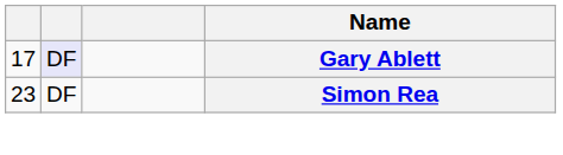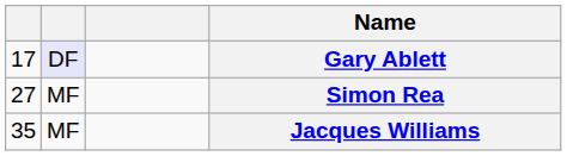Simon Rea | column 1: 23 -> 27
Simon Rea | column 2: DF -> MF
+ row: 35 | MF | Jacques Williams
